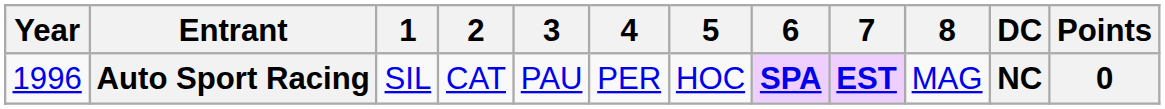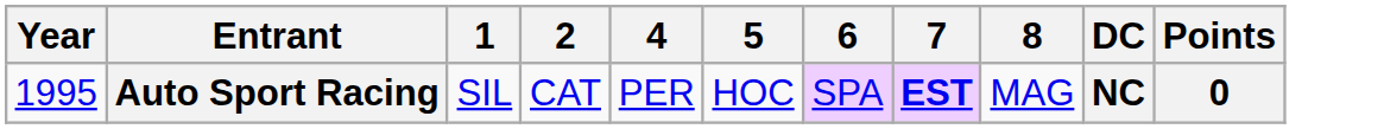- column: 3 | PAU
Auto Sport Racing | Year: 1996 -> 1995
Auto Sport Racing | 6: bold -> normal
